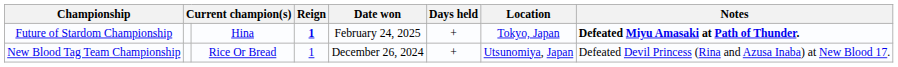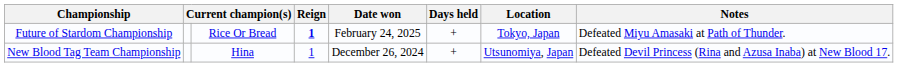Future of Stardom Championship | column 3: Hina -> Rice Or Bread
Future of Stardom Championship | Notes: bold -> normal
New Blood Tag Team Championship | column 3: Rice Or Bread -> Hina
